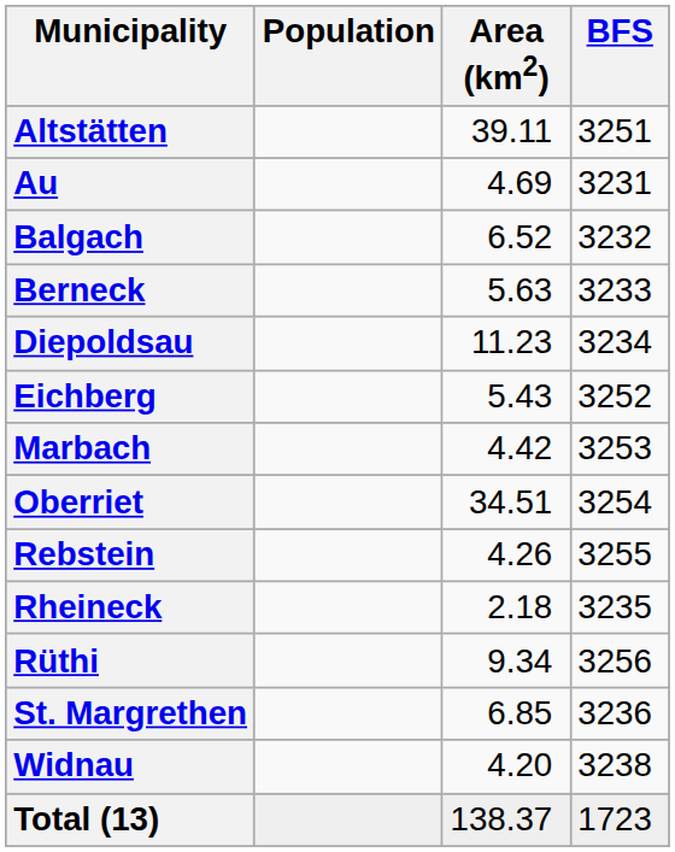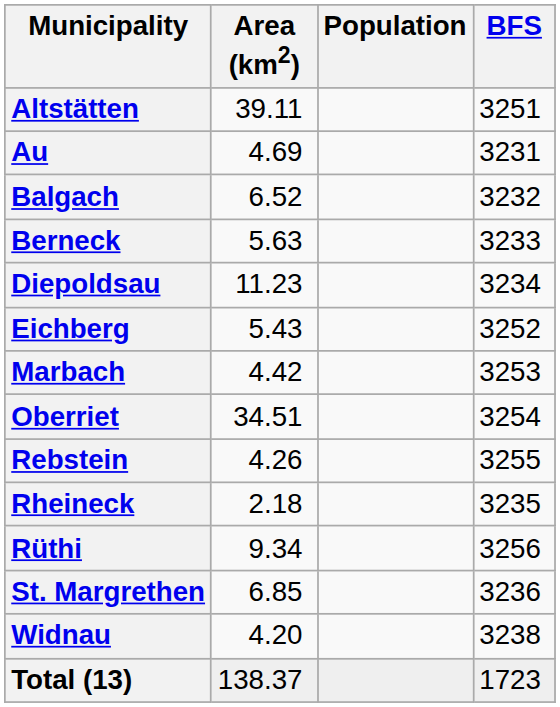columns swapped: Population <-> Area (km2)
